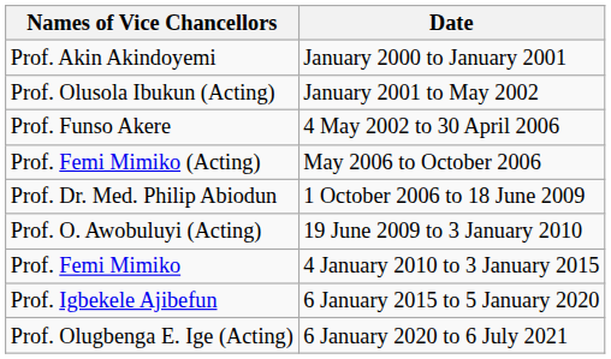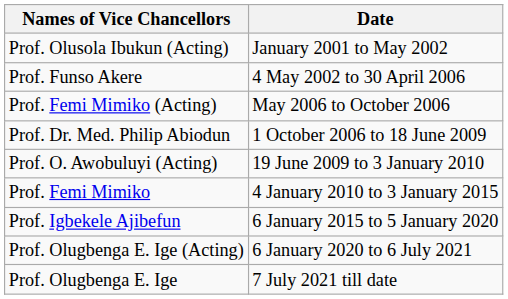- row: Prof. Akin Akindoyemi | January 2000 to January 2001
+ row: Prof. Olugbenga E. Ige | 7 July 2021 till date
